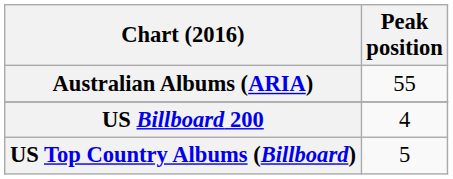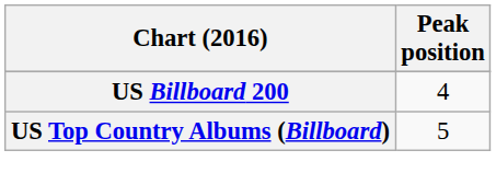- row: Australian Albums (ARIA) | 55
